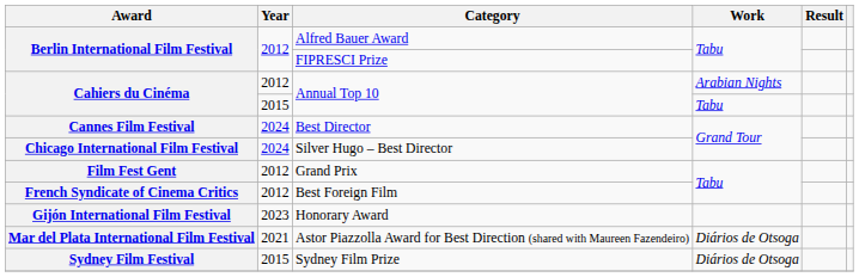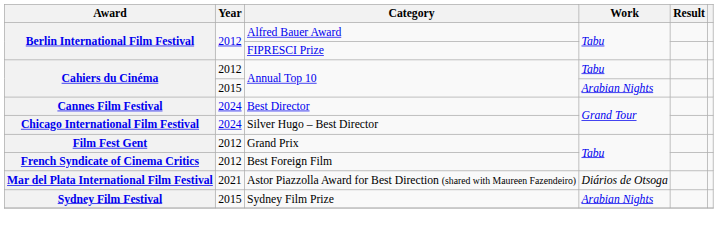2012 / Annual Top 10 | Work: Arabian Nights -> Tabu
2015 / Annual Top 10 | Work: Tabu -> Arabian Nights
- row: Gijón International Film Festival | 2023 | Honorary Award
Sydney Film Prize | Work: Diários de Otsoga -> Arabian Nights
